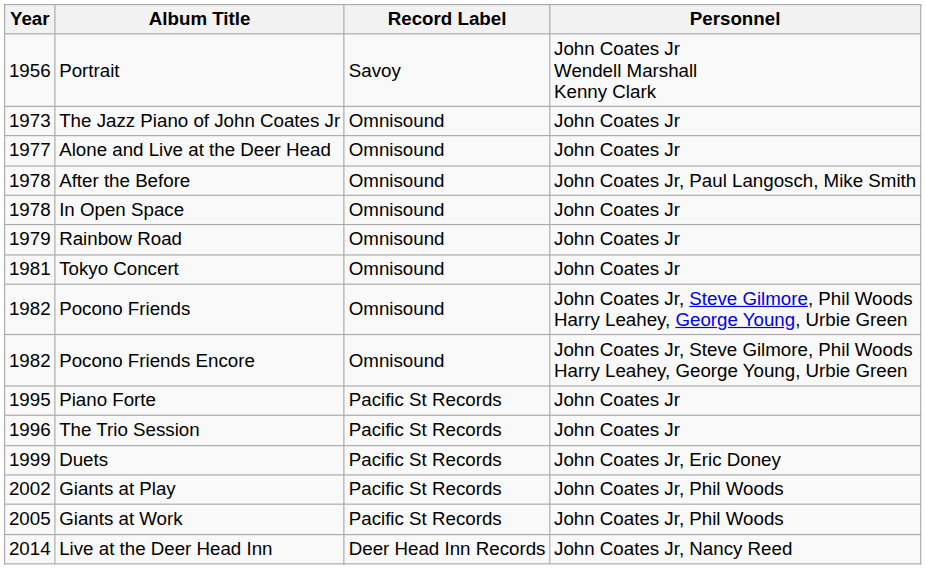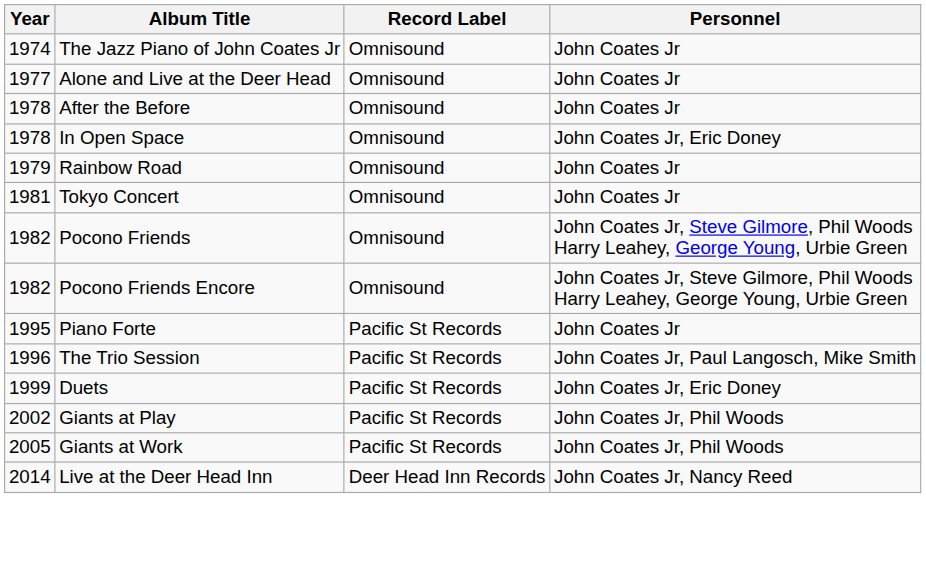- row: 1956 | Portrait | Savoy | John Coates Jr Wendell Marshall Kenny Clark
The Jazz Piano of John Coates Jr | Year: 1973 -> 1974
After the Before | Personnel: John Coates Jr, Paul Langosch, Mike Smith -> John Coates Jr
In Open Space | Personnel: John Coates Jr -> John Coates Jr, Eric Doney
The Trio Session | Personnel: John Coates Jr -> John Coates Jr, Paul Langosch, Mike Smith
